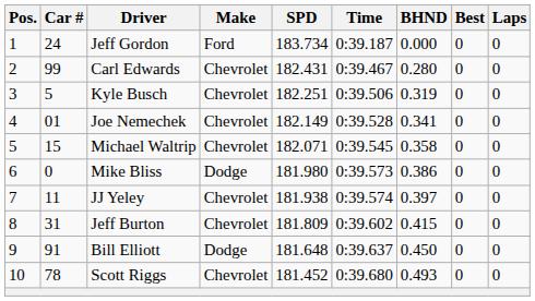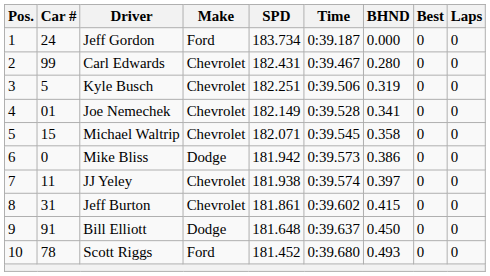Mike Bliss | SPD: 181.980 -> 181.942
Jeff Burton | SPD: 181.809 -> 181.861
Scott Riggs | Make: Chevrolet -> Ford
